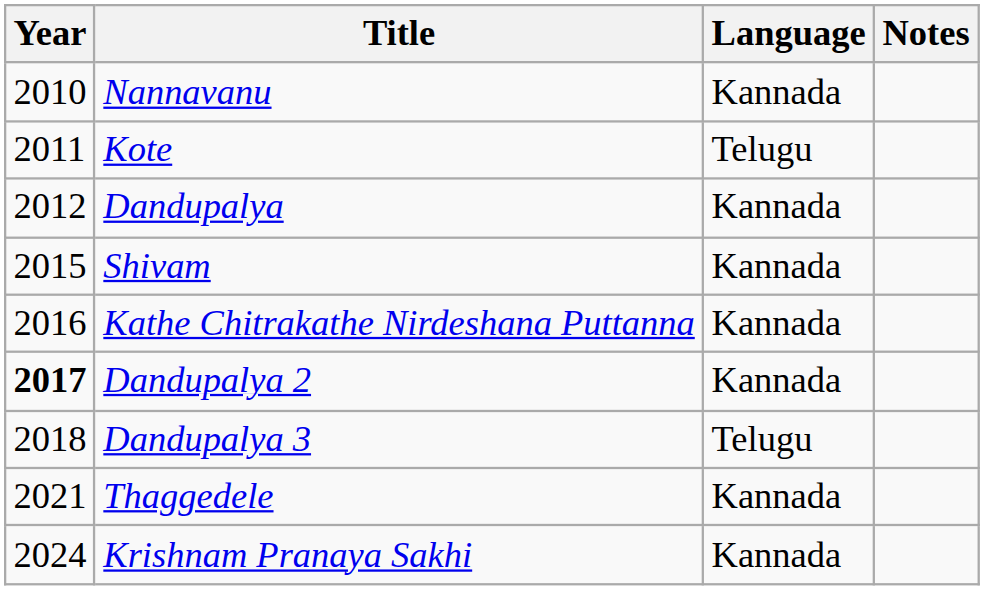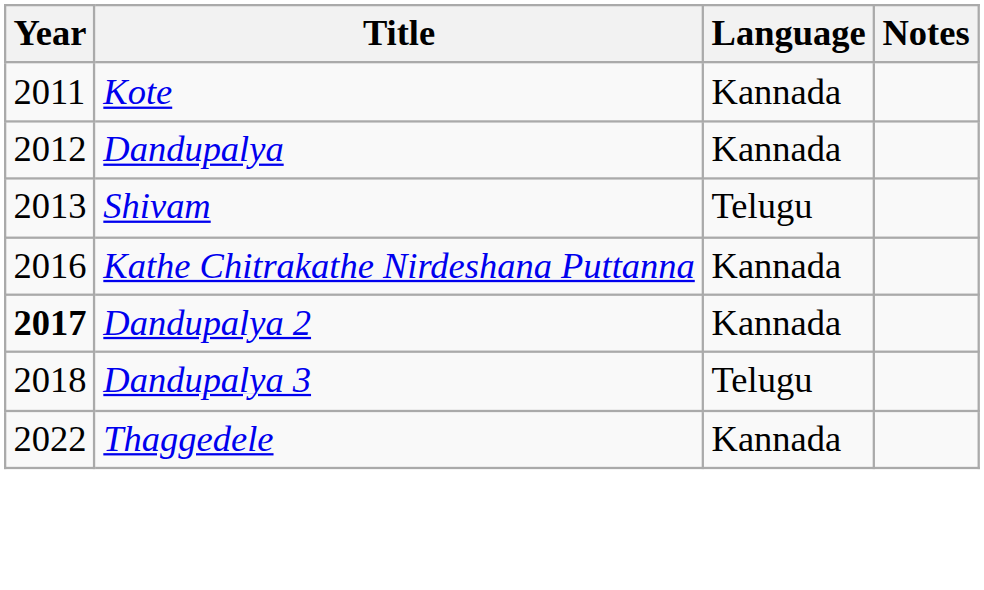- row: 2010 | Nannavanu | Kannada
Kote | Language: Telugu -> Kannada
Shivam | Year: 2015 -> 2013
Shivam | Language: Kannada -> Telugu
Thaggedele | Year: 2021 -> 2022
- row: 2024 | Krishnam Pranaya Sakhi | Kannada
